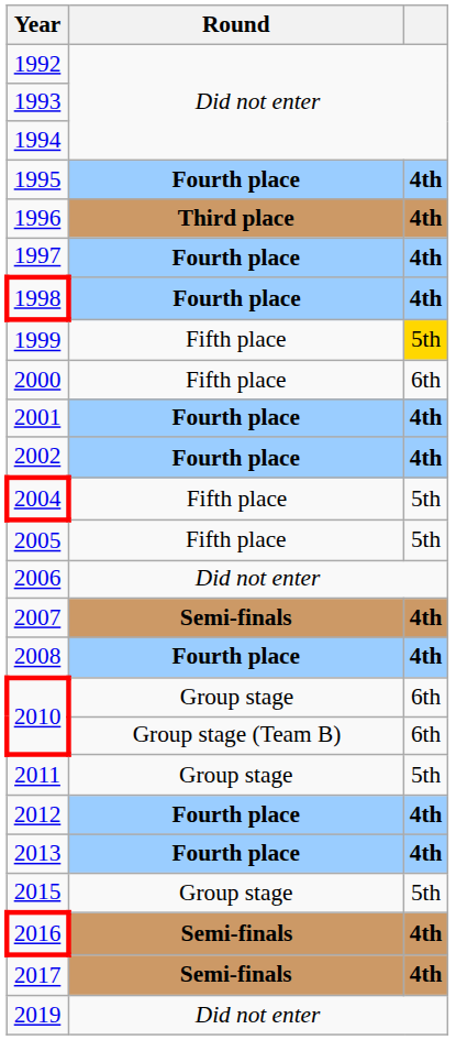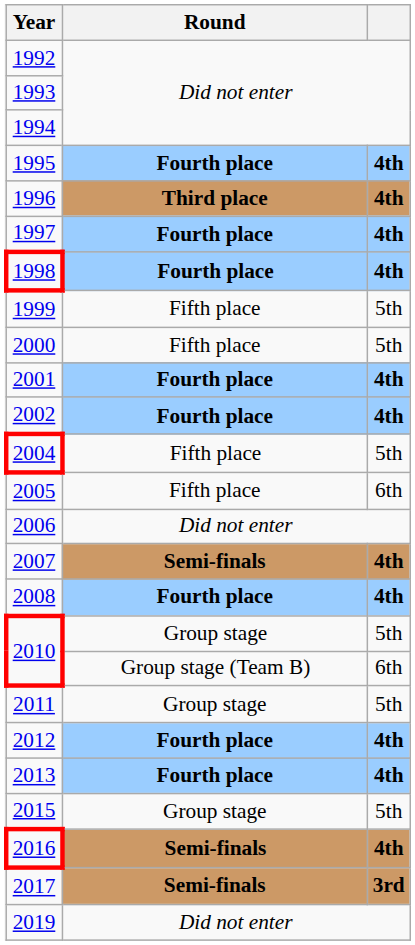1999 | column 3: gold background -> no background
2000 | column 3: 6th -> 5th
2005 | column 3: 5th -> 6th
2010 / Group stage | column 3: 6th -> 5th
2017 | column 3: 4th -> 3rd
